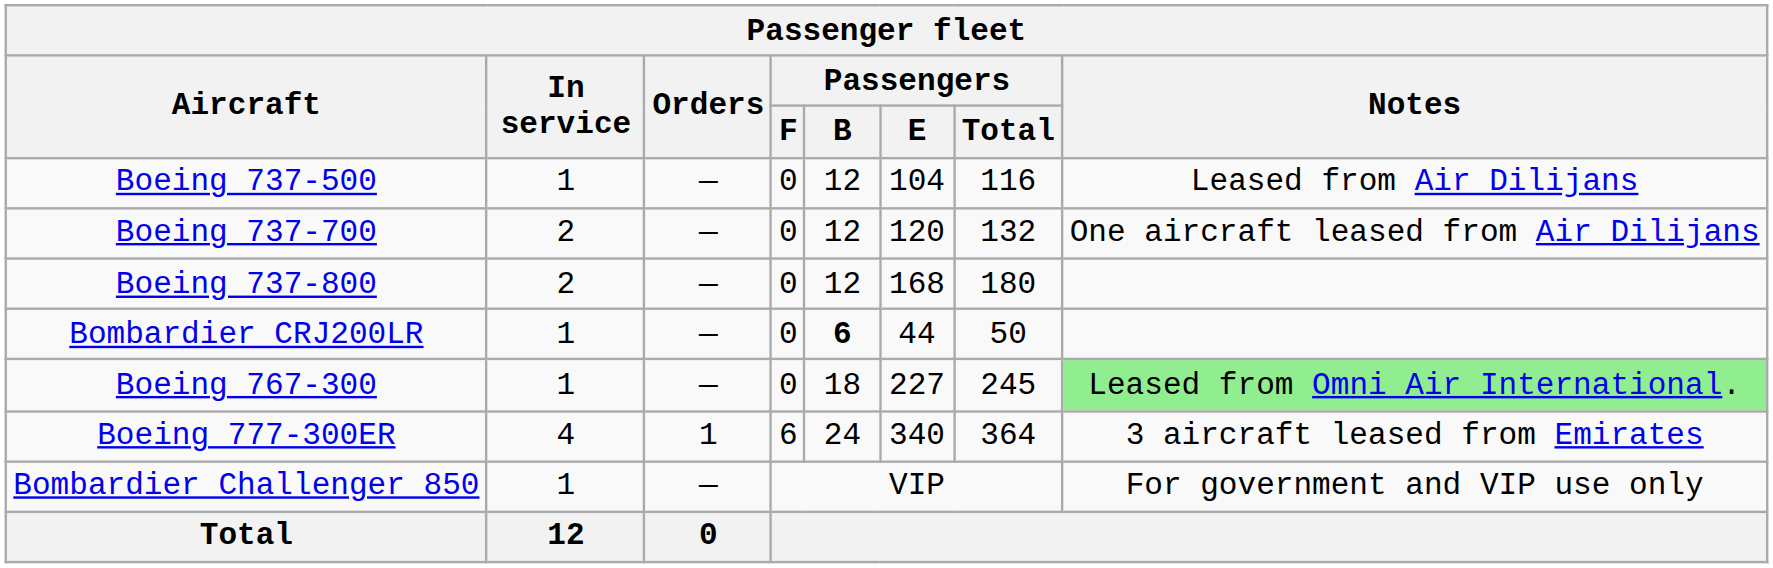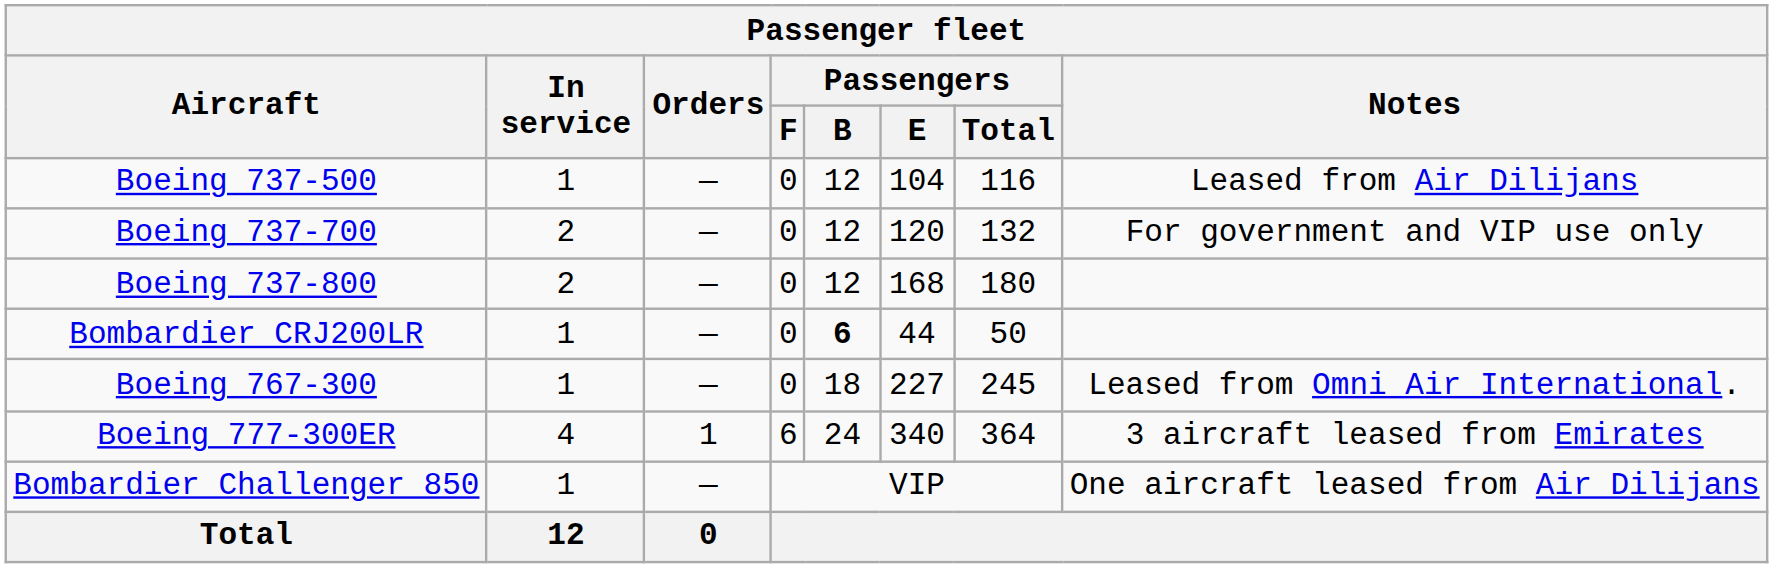Boeing 737-700 | Notes: One aircraft leased from Air Dilijans -> For government and VIP use only
Boeing 767-300 | Notes: lightgreen background -> no background
Bombardier Challenger 850 | Notes: For government and VIP use only -> One aircraft leased from Air Dilijans
